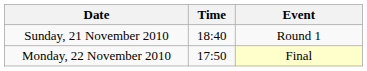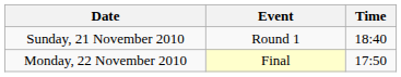columns swapped: Time <-> Event
